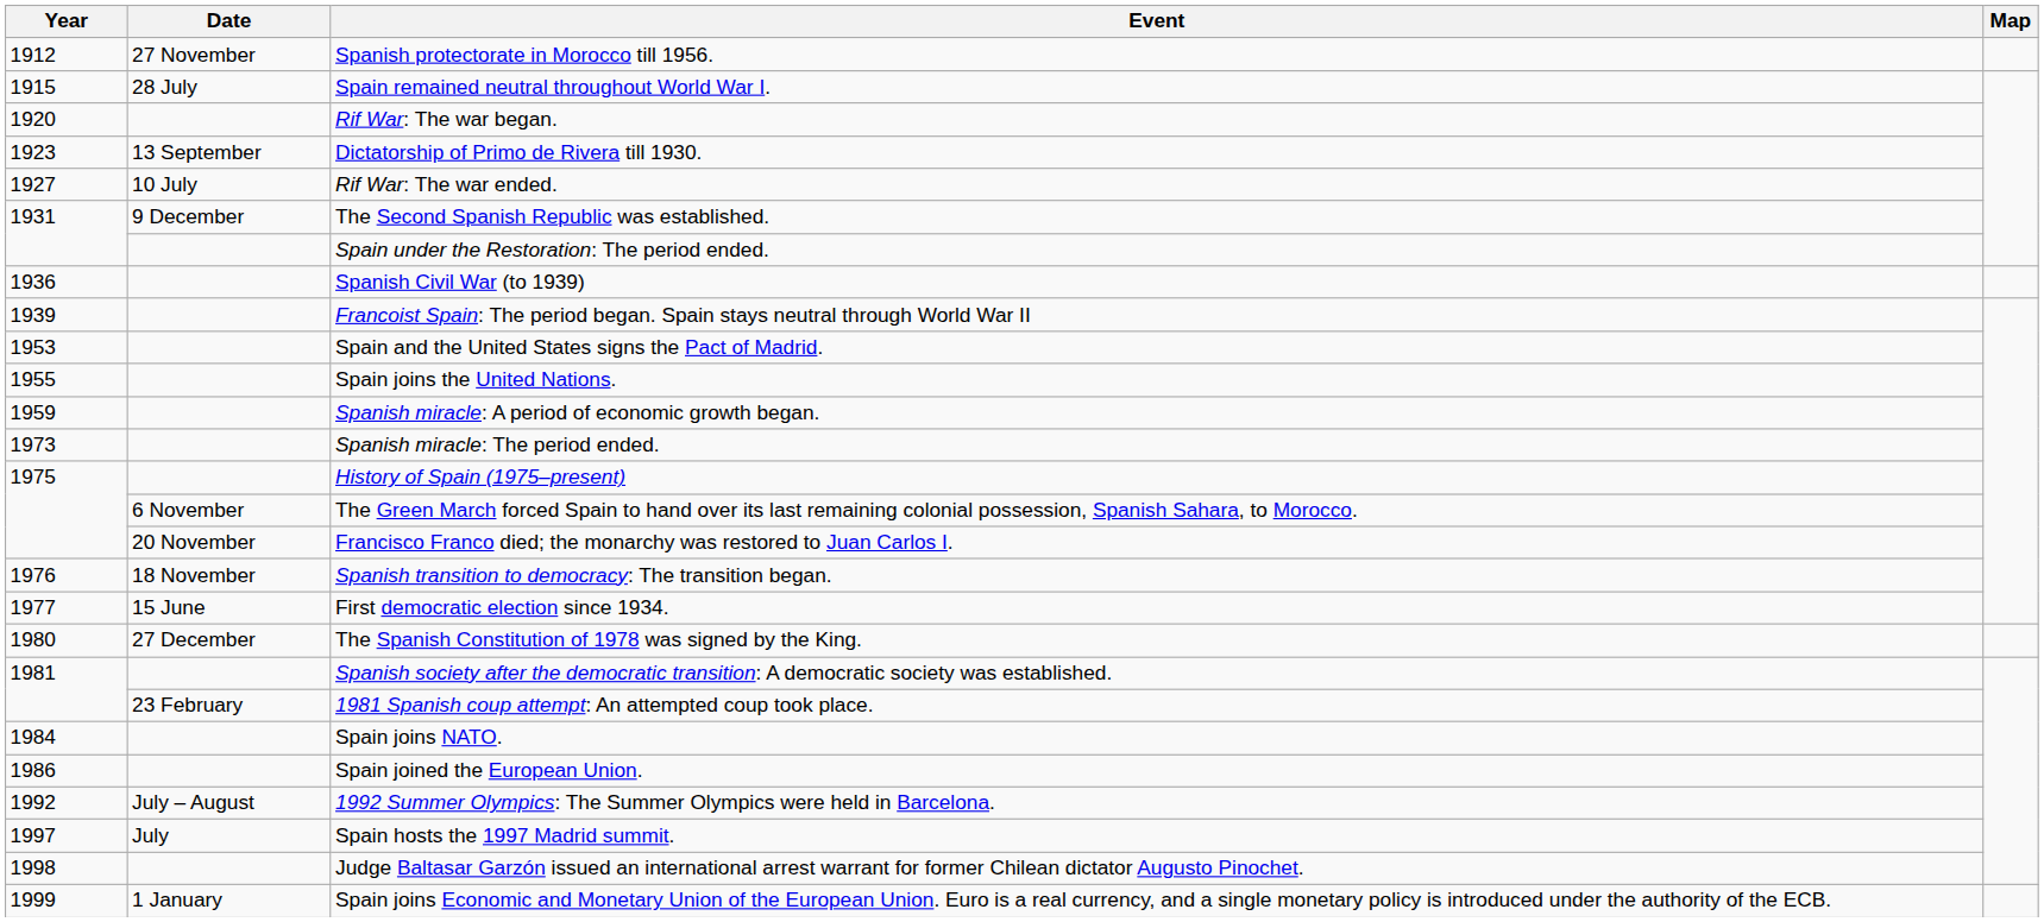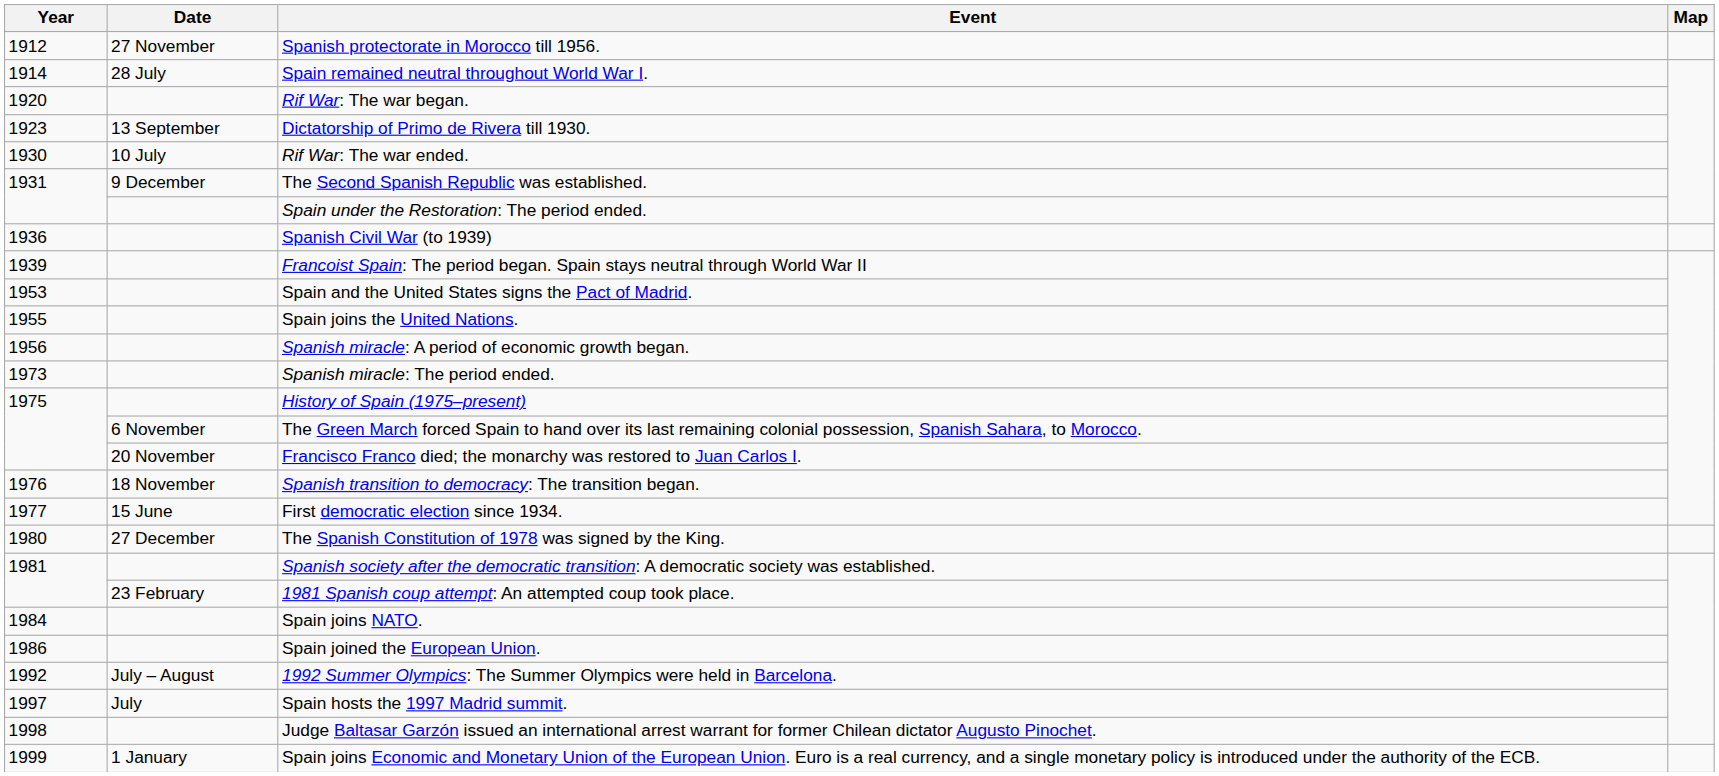Spain remained neutral throughout World War I. | Year: 1915 -> 1914
Rif War: The war ended. | Year: 1927 -> 1930
Spanish miracle: A period of economic growth began. | Year: 1959 -> 1956
